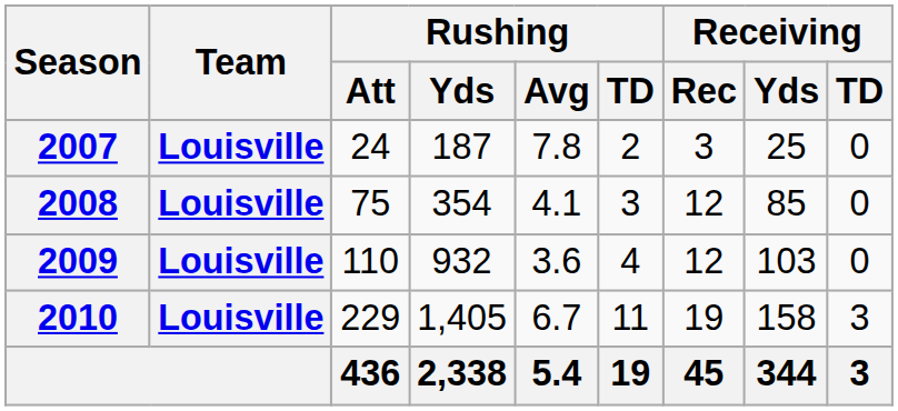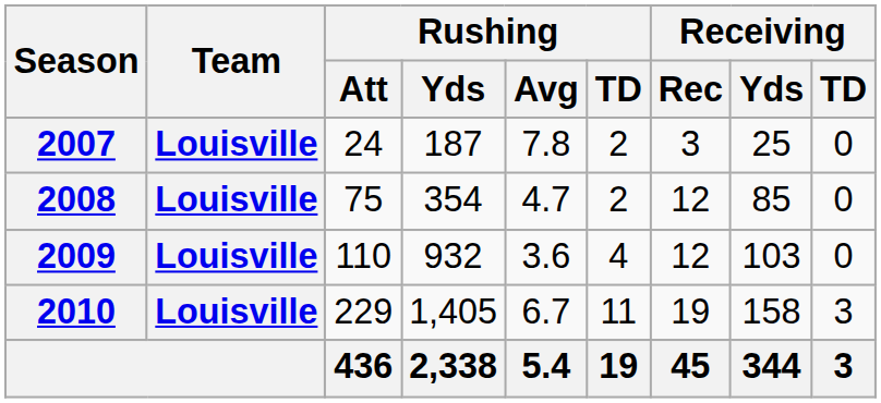2008 | Rushing / Avg: 4.1 -> 4.7
2008 | Rushing / TD: 3 -> 2
